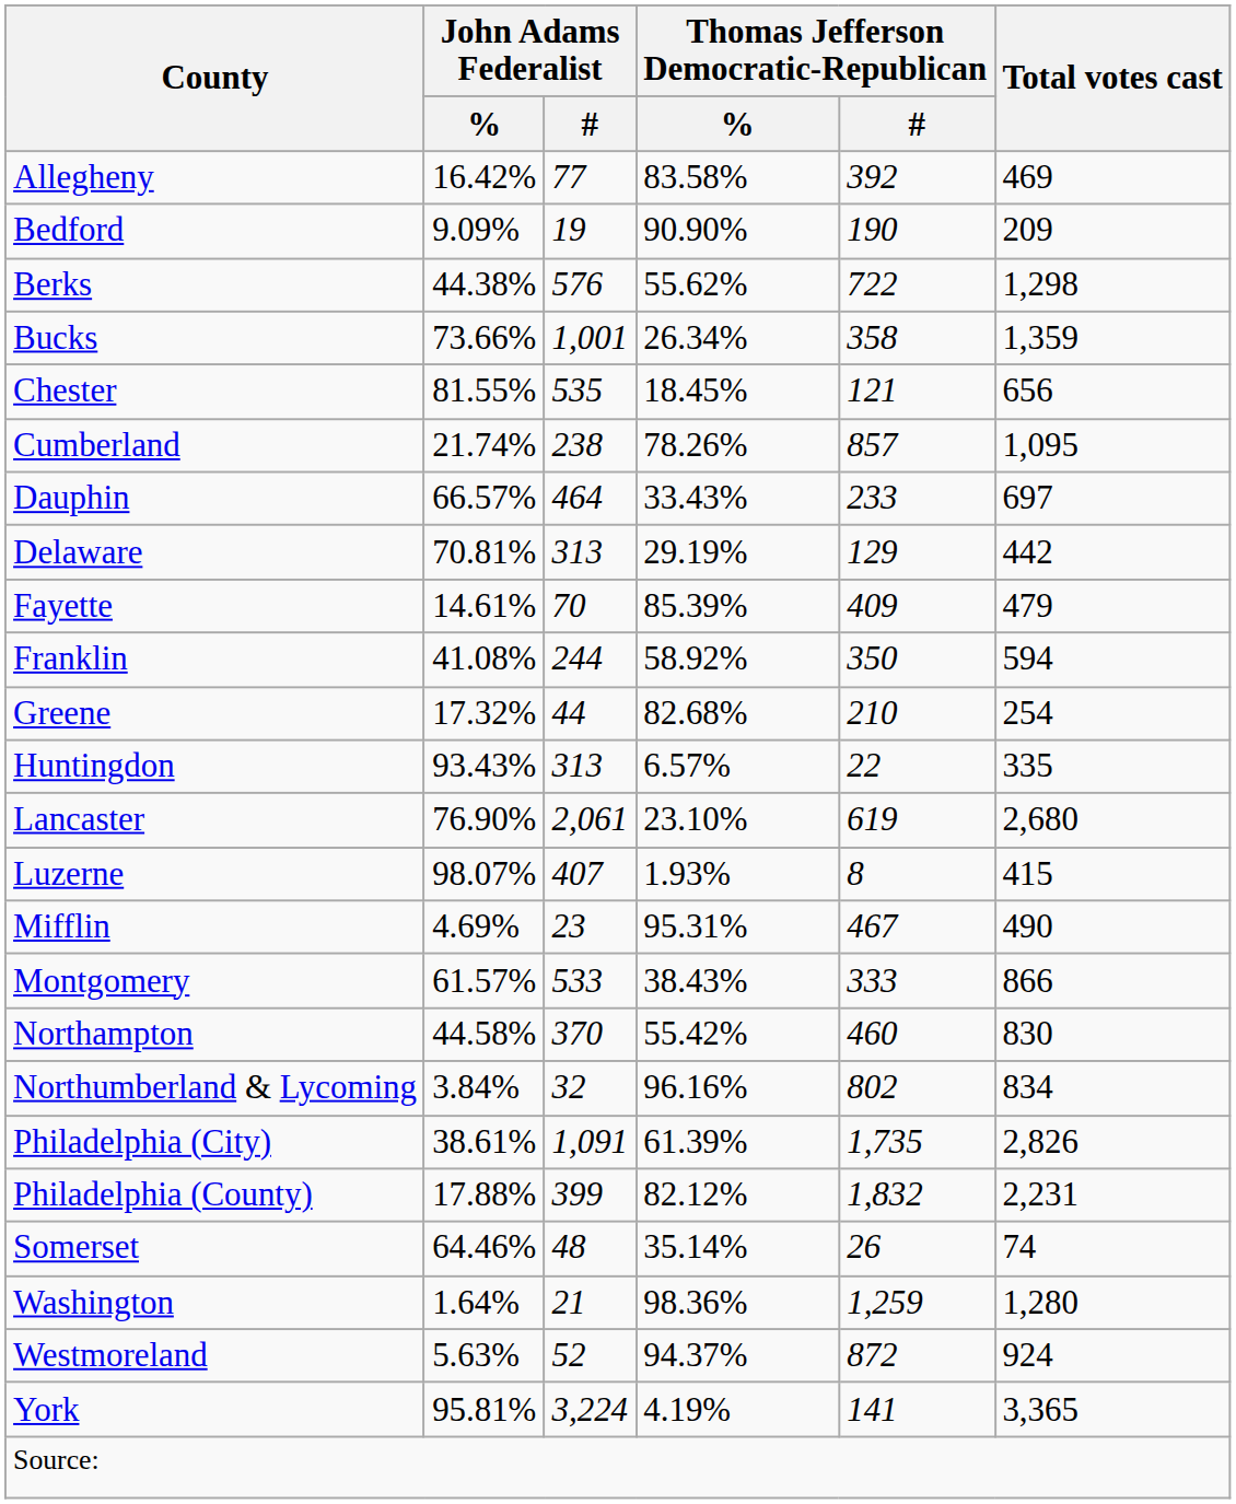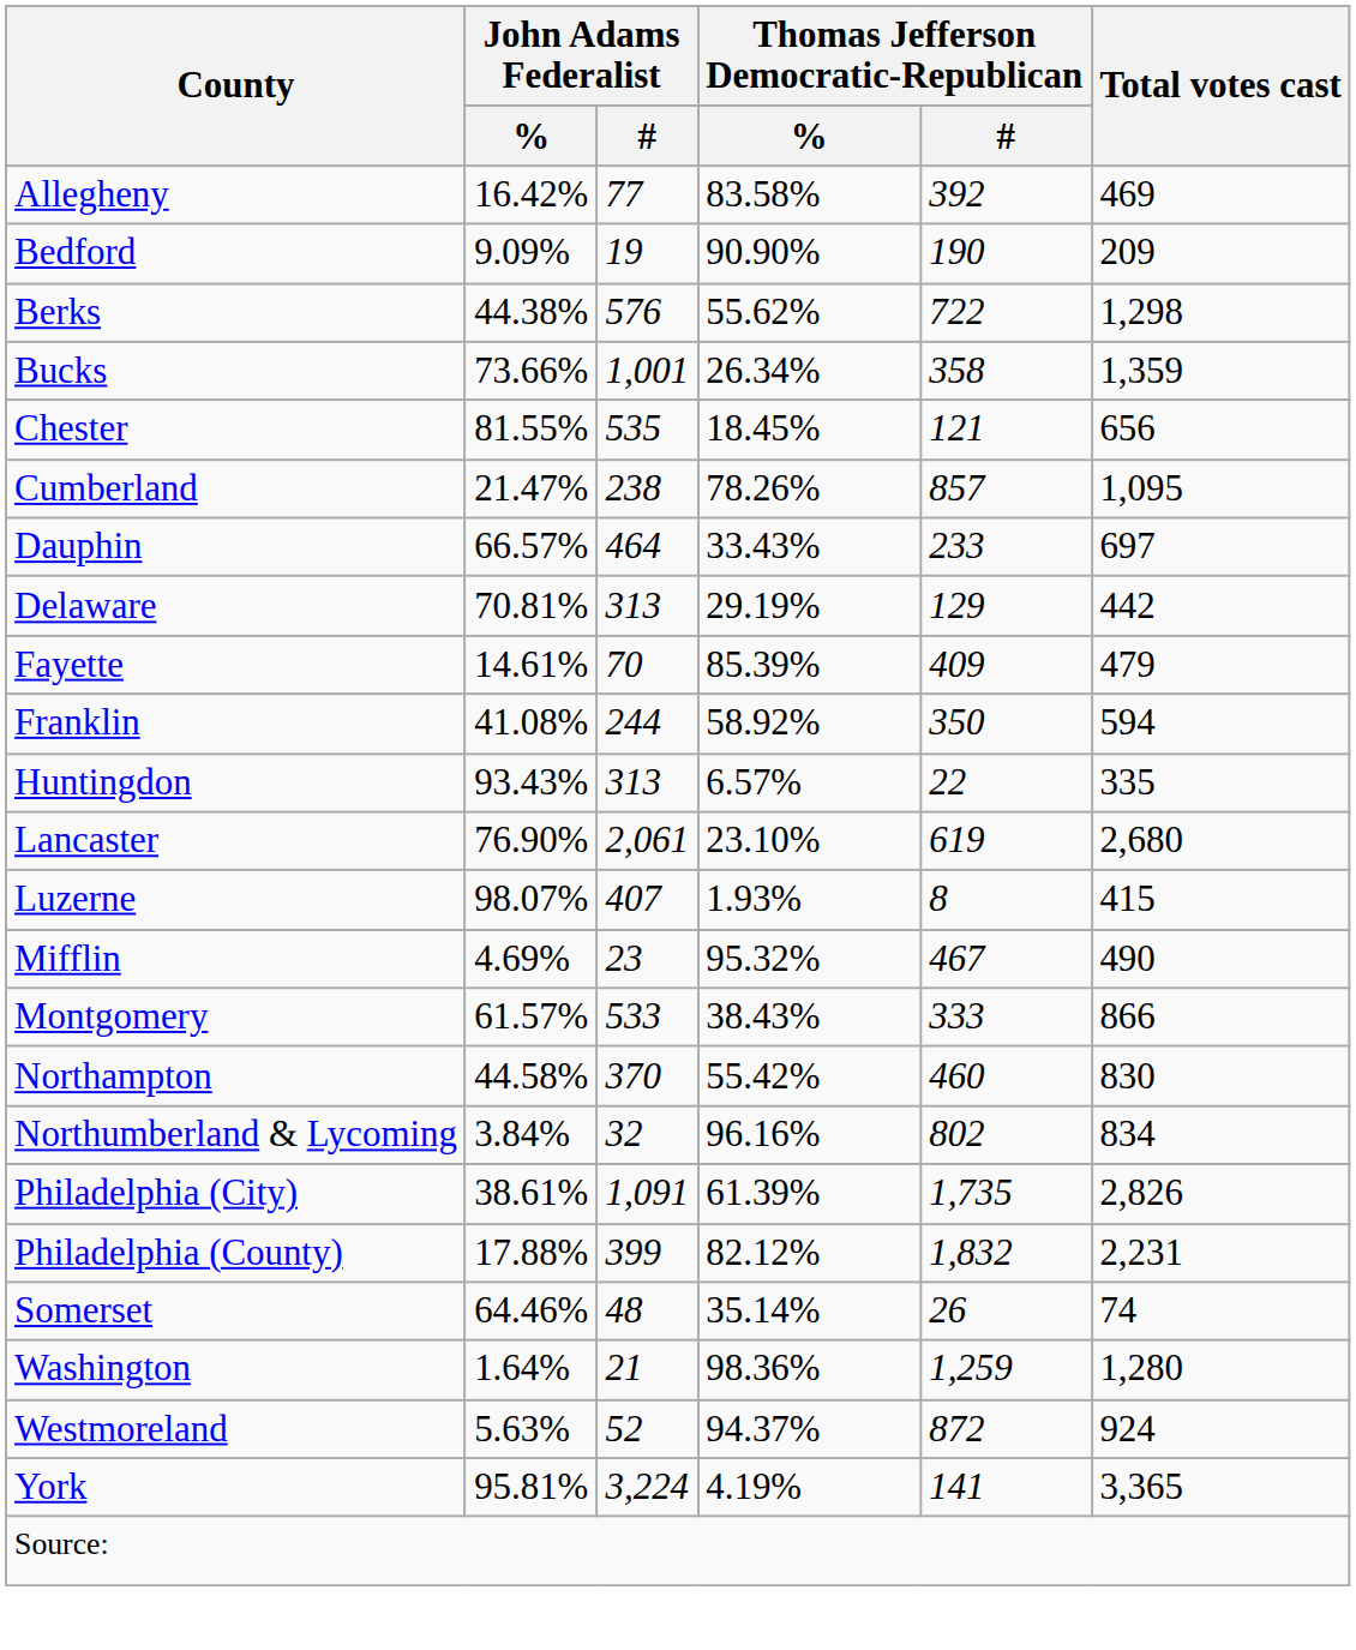Cumberland | John Adams Federalist / %: 21.74% -> 21.47%
- row: Greene | 17.32% | 44 | 82.68% | 210 | 254
Mifflin | Thomas Jefferson Democratic-Republican / %: 95.31% -> 95.32%
